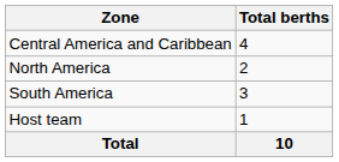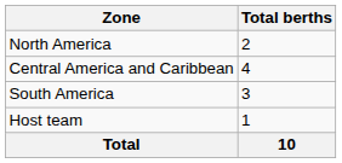rows swapped: North America <-> Central America and Caribbean
